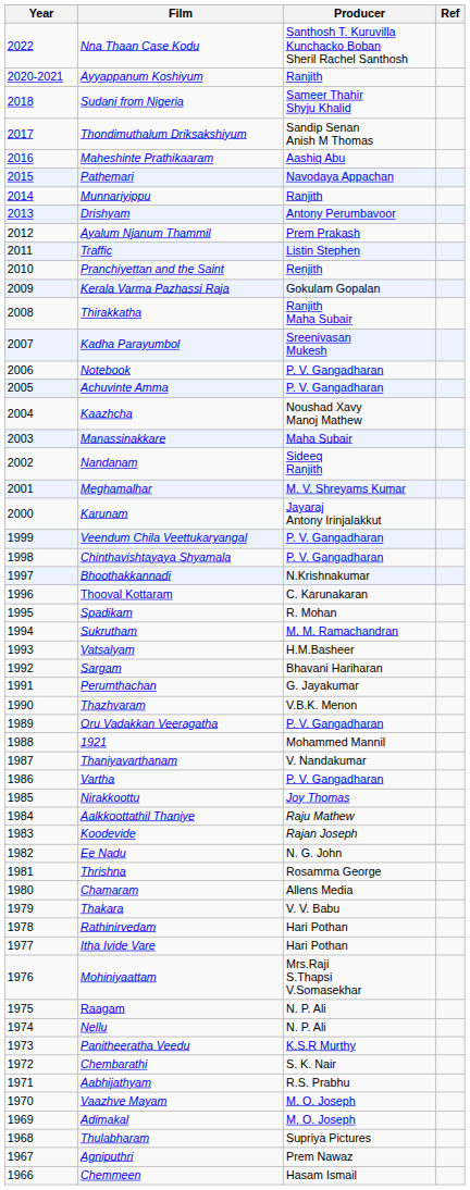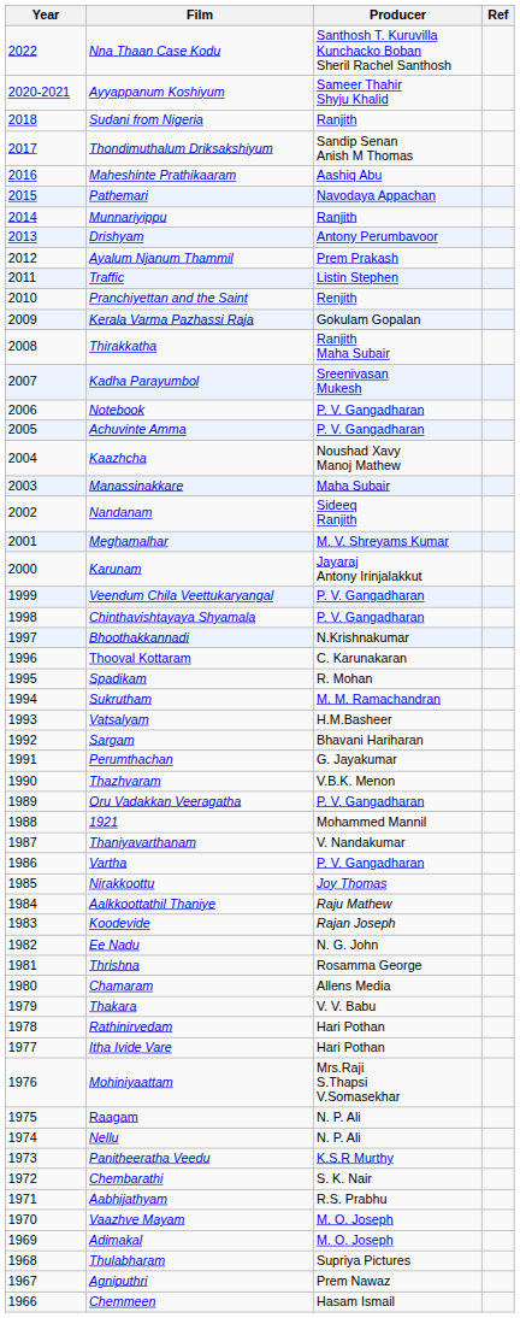Ayyappanum Koshiyum | Producer: Ranjith -> Sameer Thahir Shyju Khalid
Sudani from Nigeria | Producer: Sameer Thahir Shyju Khalid -> Ranjith
